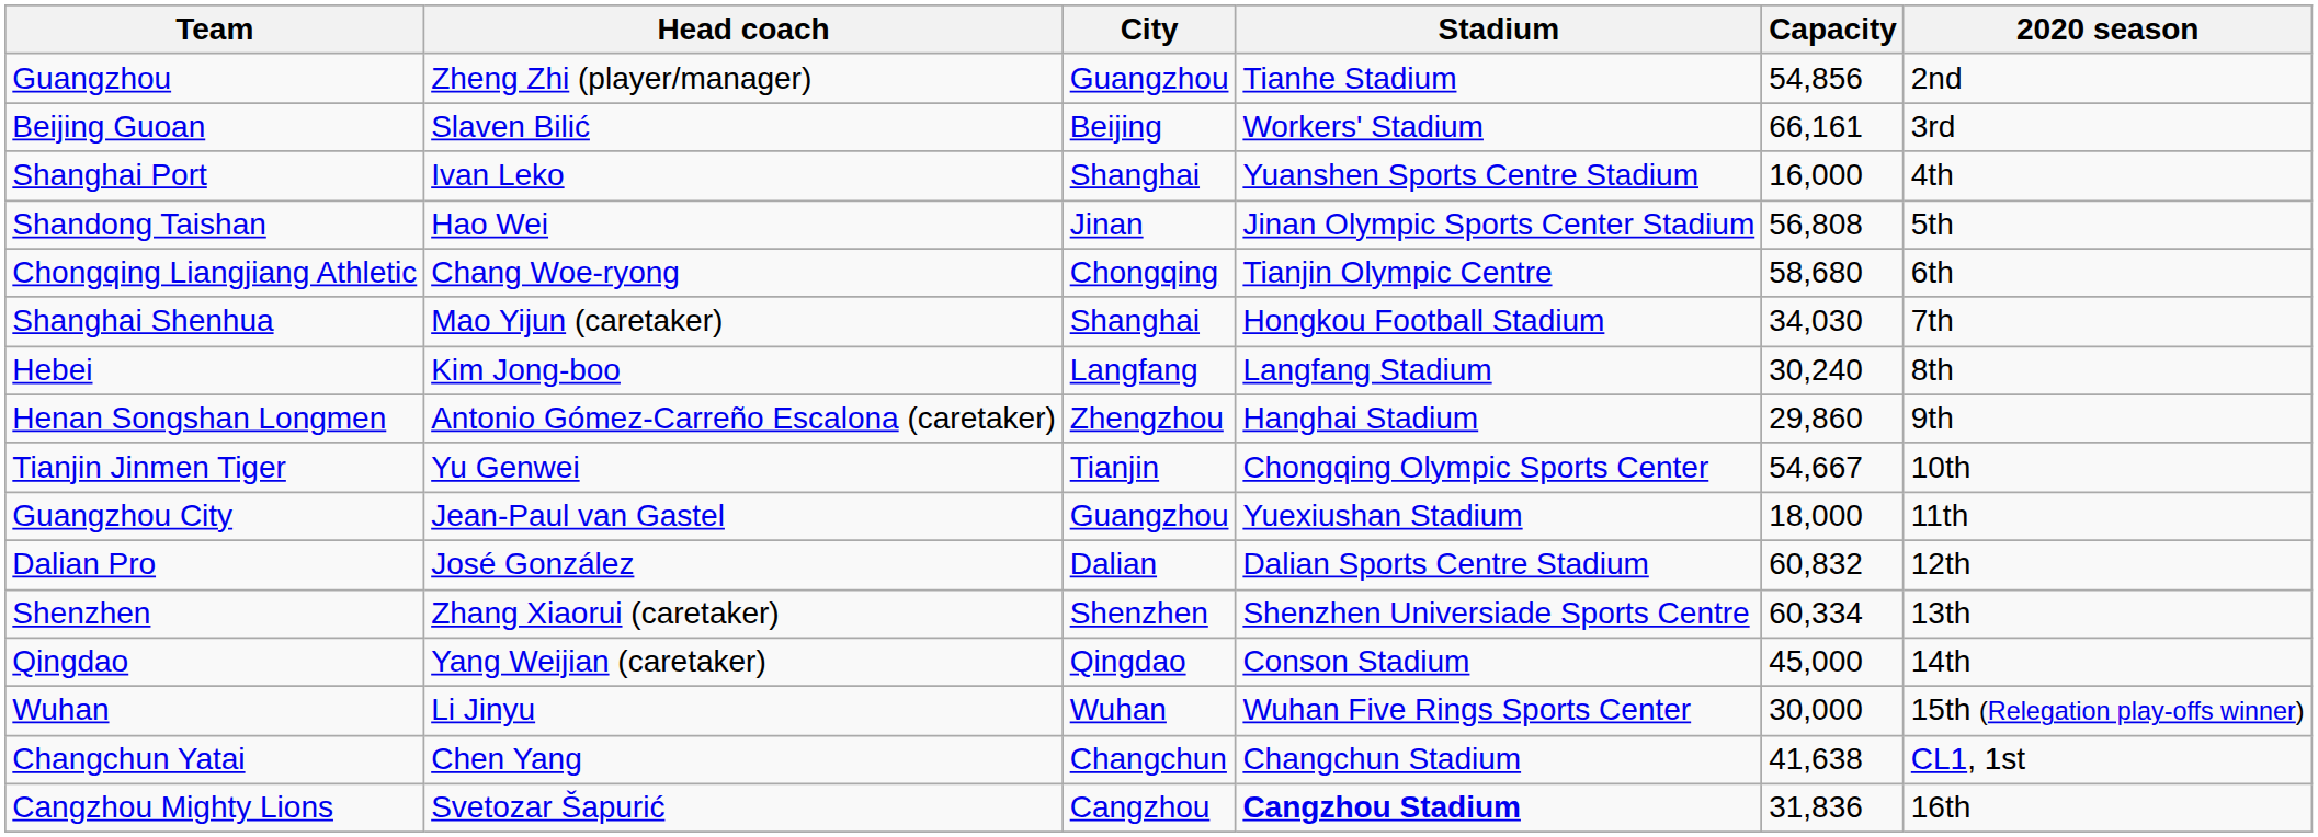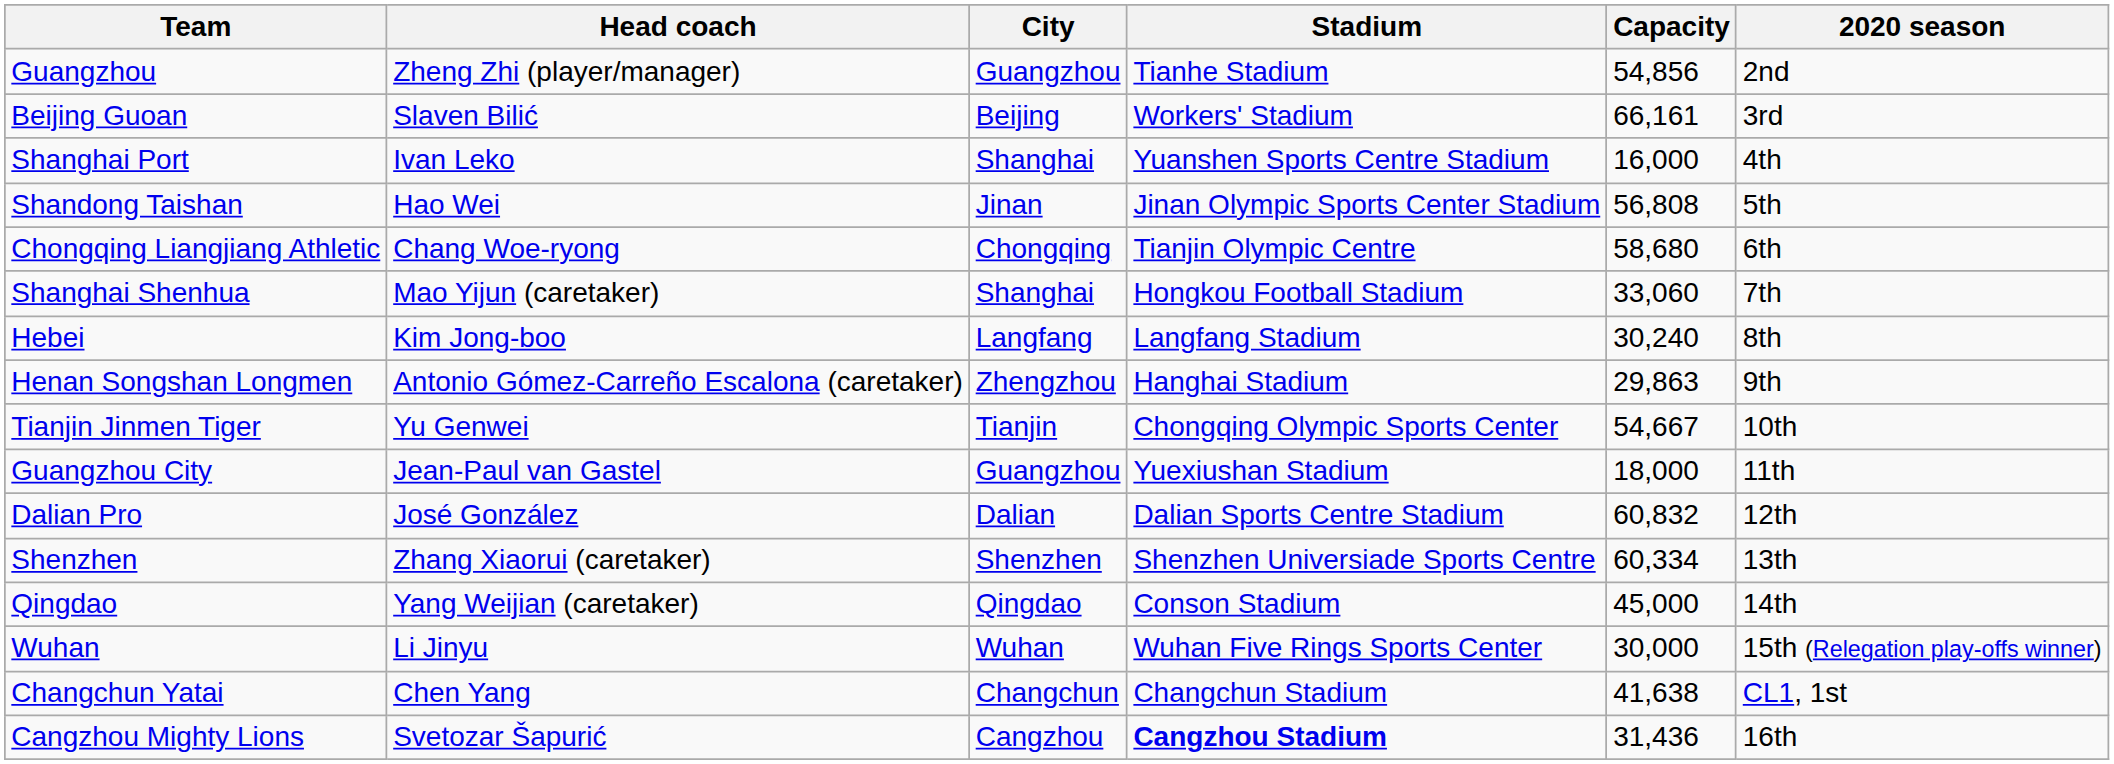Shanghai Shenhua | Capacity: 34,030 -> 33,060
Henan Songshan Longmen | Capacity: 29,860 -> 29,863
Cangzhou Mighty Lions | Capacity: 31,836 -> 31,436
